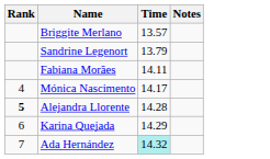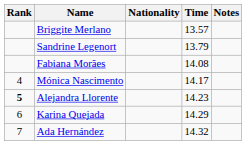+ column: Nationality
Fabiana Morães | Time: 14.11 -> 14.08
Alejandra Llorente | Time: 14.28 -> 14.23
Ada Hernández | Time: paleturquoise background -> no background
